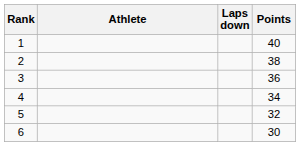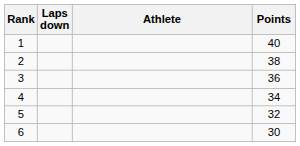columns swapped: Athlete <-> Laps down
